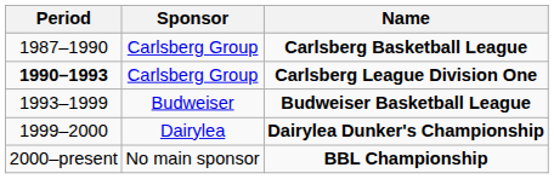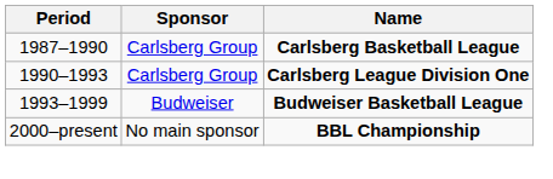Carlsberg League Division One | Period: bold -> normal
- row: 1999–2000 | Dairylea | Dairylea Dunker's Championship
